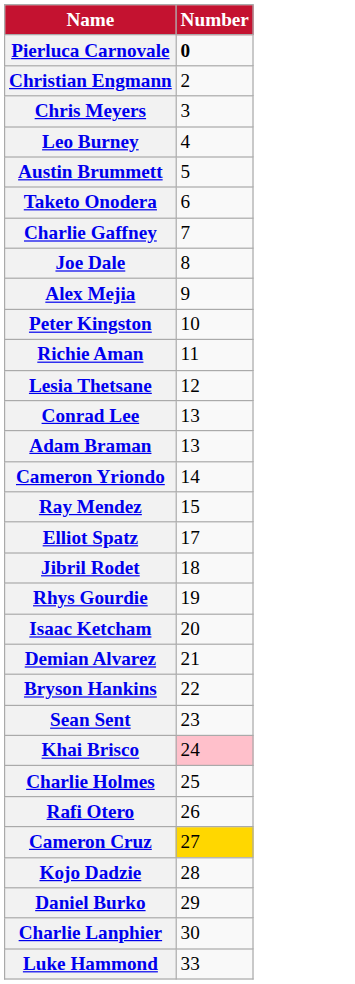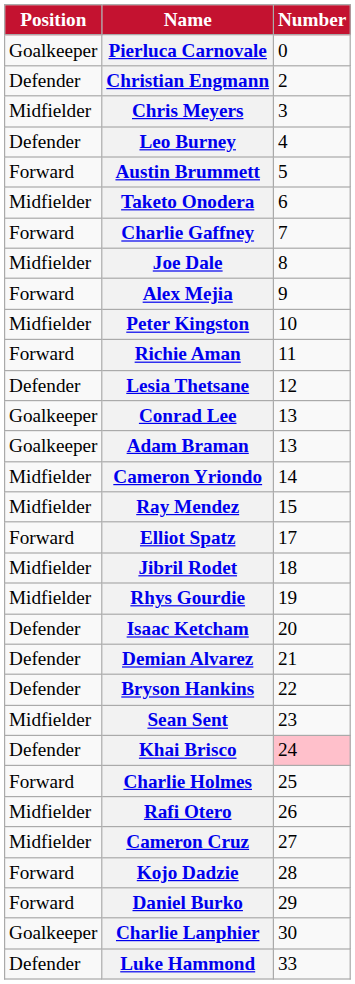+ column: Position | Goalkeeper | Defender | Midfielder | Defender | Forward | Midfielder | Forward | Midfielder | Forward | Midfielder | Forward | Defender | Goalkeeper | Goalkeeper | Midfielder | Midfielder | Forward | Midfielder | Midfielder | Defender | Defender | Defender | Midfielder | Defender | Forward | Midfielder | Midfielder | Forward | Forward | Goalkeeper | Defender
Pierluca Carnovale | Number: bold -> normal
Cameron Cruz | Number: gold background -> no background
